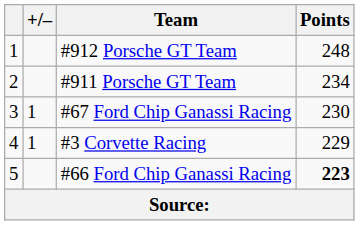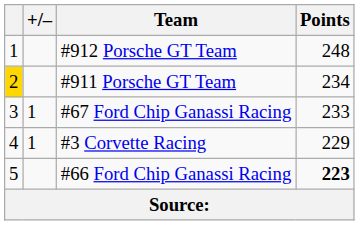#911 Porsche GT Team | column 1: no background -> gold background
#67 Ford Chip Ganassi Racing | Points: 230 -> 233
